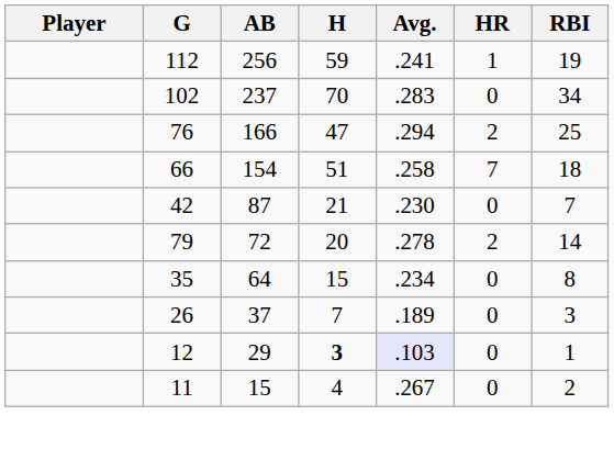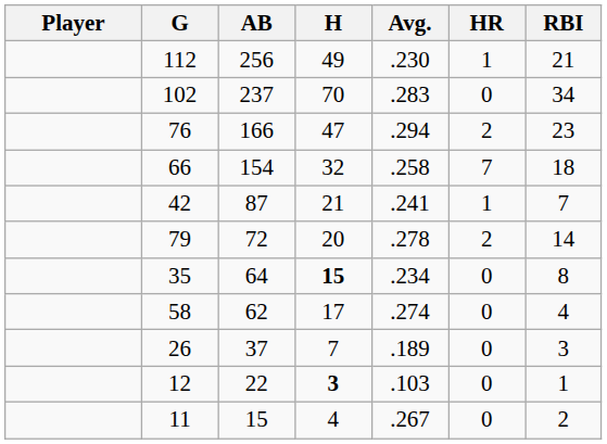112 | H: 59 -> 49
112 | Avg.: .241 -> .230
112 | RBI: 19 -> 21
76 | RBI: 25 -> 23
66 | H: 51 -> 32
42 | Avg.: .230 -> .241
42 | HR: 0 -> 1
35 | H: normal -> bold
+ row: 58 | 62 | 17 | .274 | 0 | 4
12 | AB: 29 -> 22
12 | Avg.: lavender background -> no background
